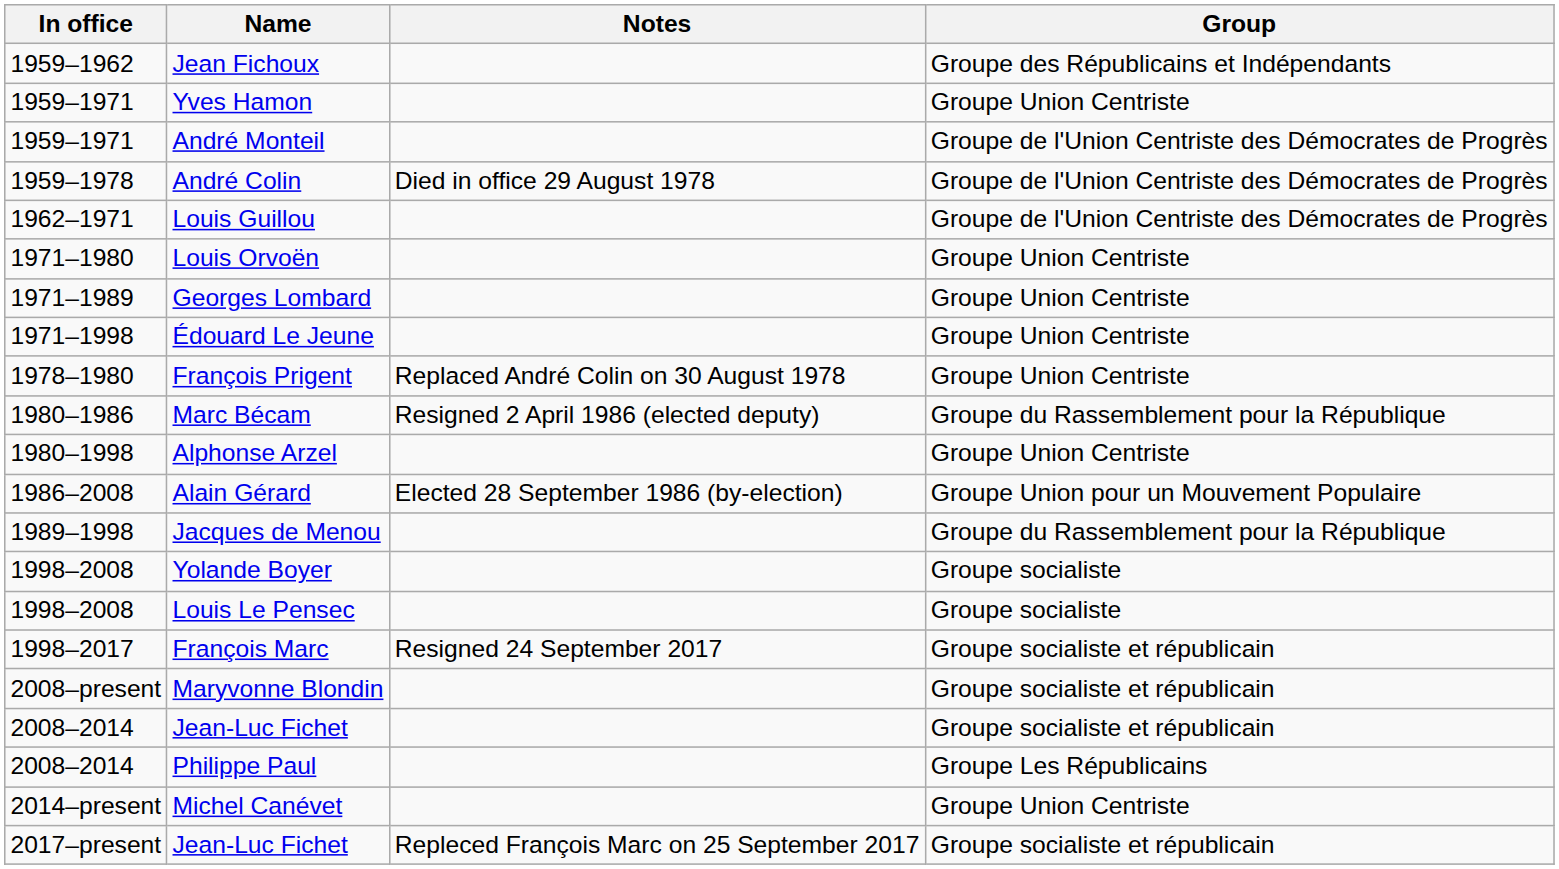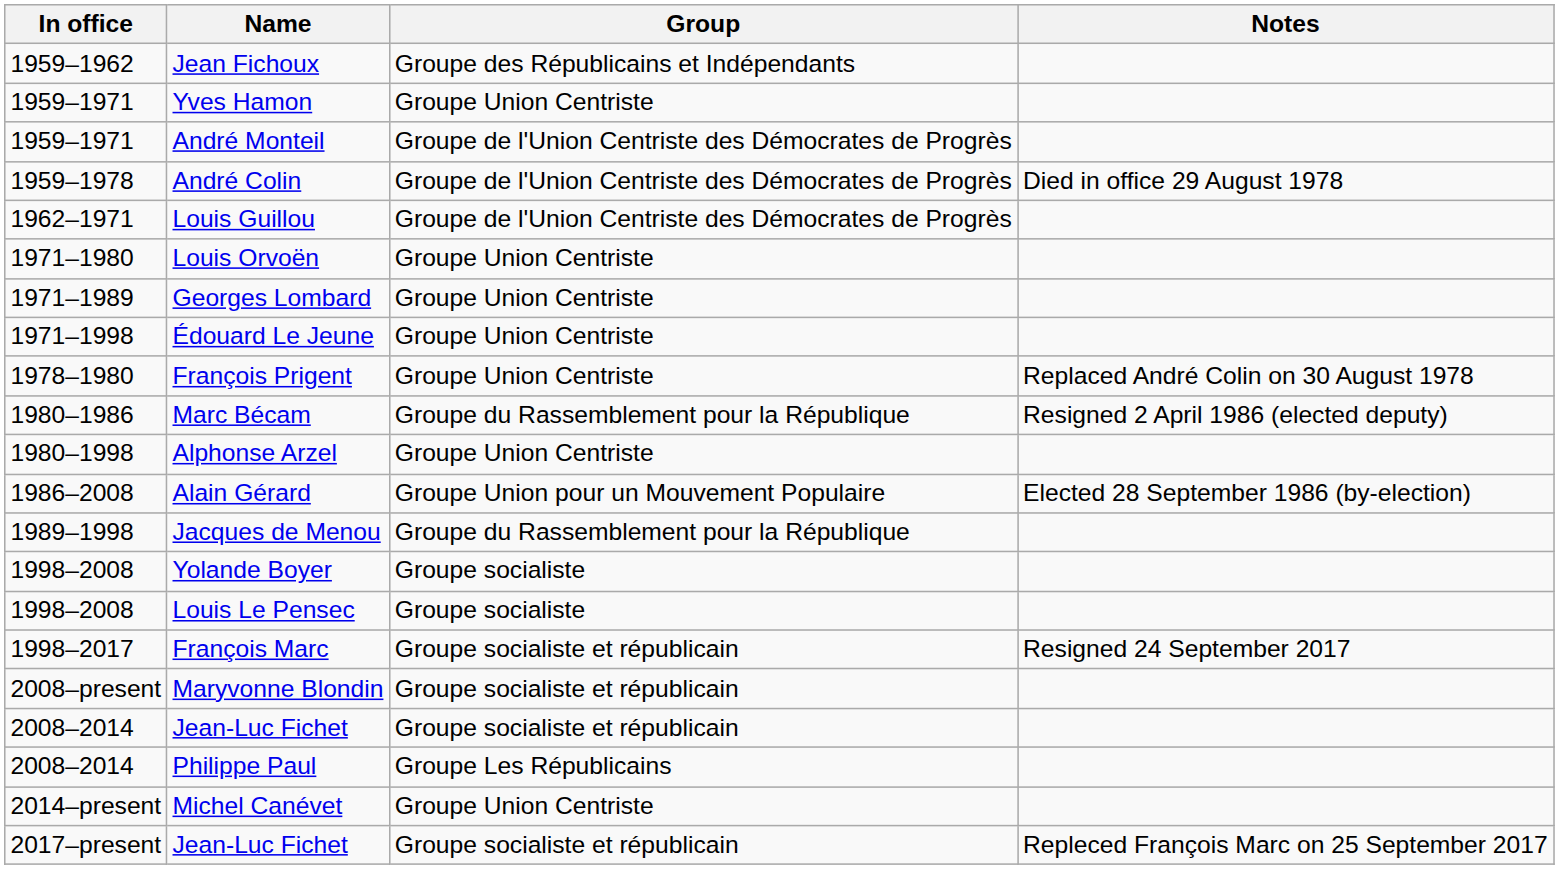columns swapped: Group <-> Notes
